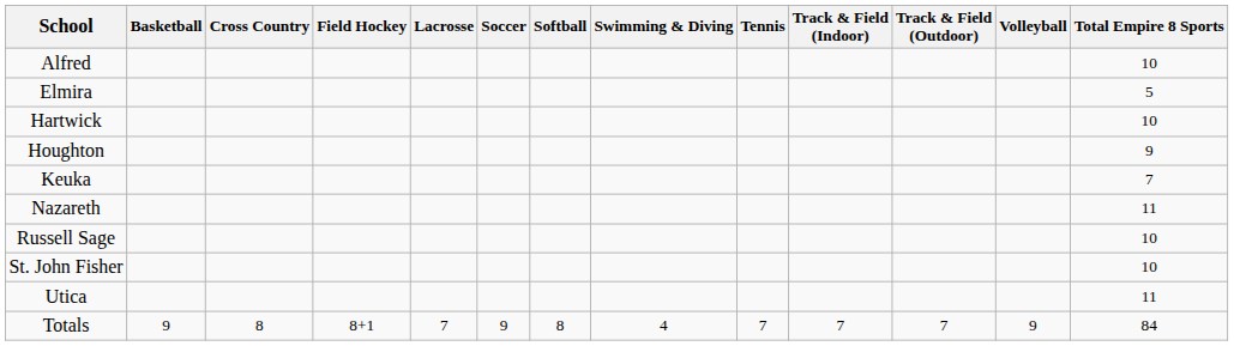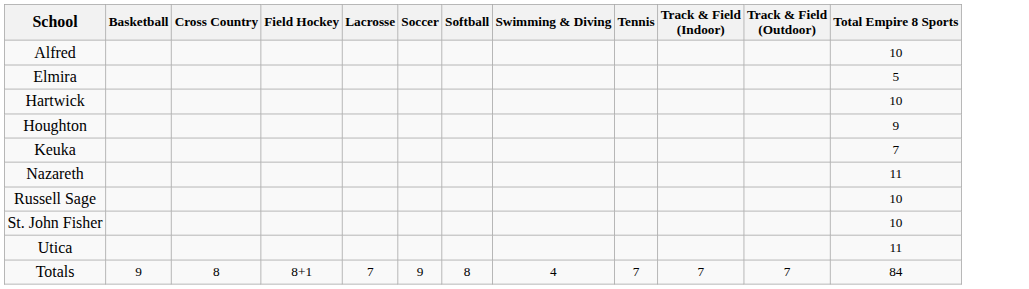- column: Volleyball | 9
